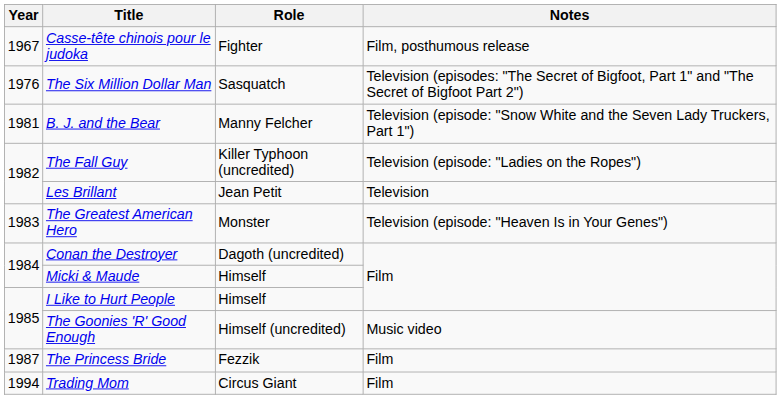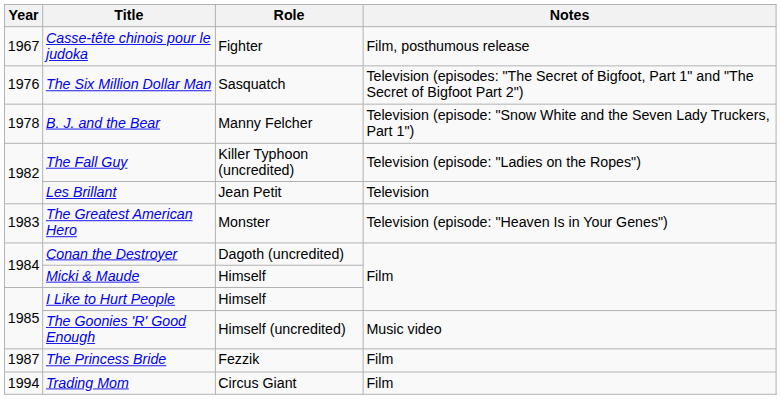B. J. and the Bear | Year: 1981 -> 1978
